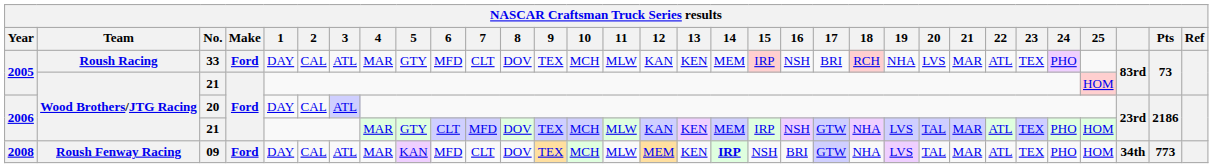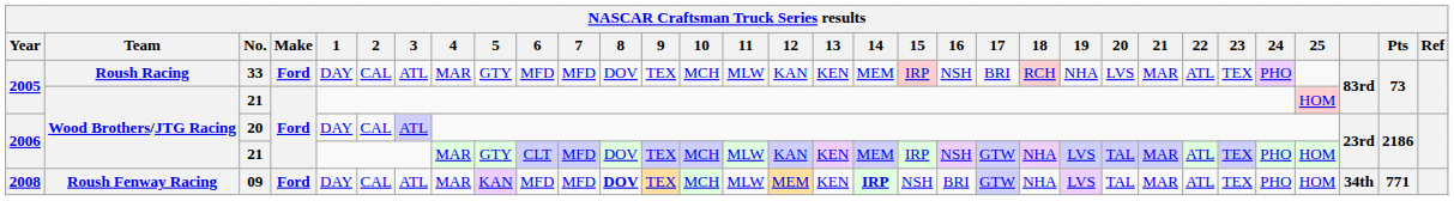33 | 7: CLT -> MFD
09 | 7: CLT -> MFD
09 | 8: normal -> bold
09 | Pts: 773 -> 771
